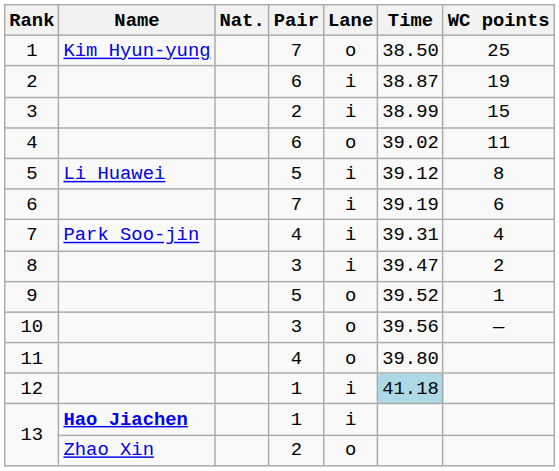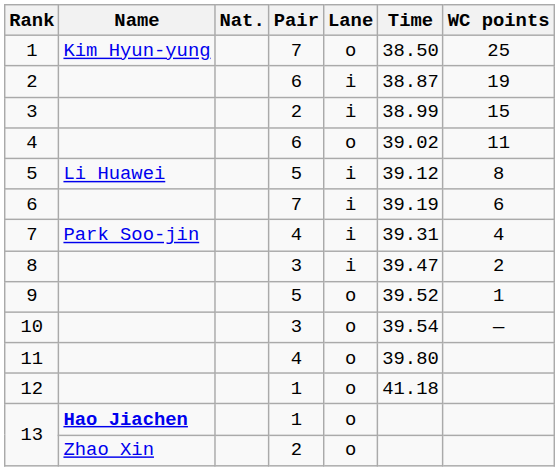10 | Time: 39.56 -> 39.54
12 | Lane: i -> o
12 | Time: lightblue background -> no background
13 / 1 | Lane: i -> o
